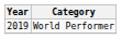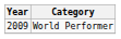World Performer | Year: 2019 -> 2009
